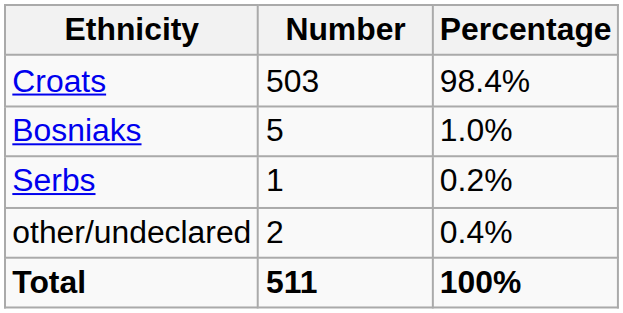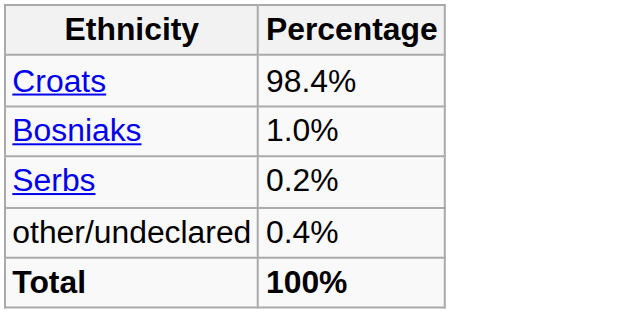- column: Number | 503 | 5 | 1 | 2 | 511
